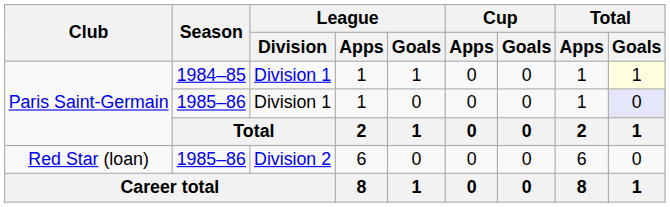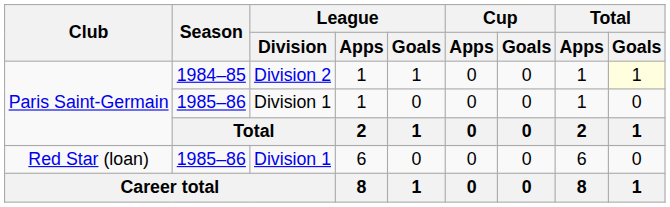Paris Saint-Germain / 1984–85 | League / Division: Division 1 -> Division 2
Paris Saint-Germain / 1985–86 | Total / Goals: lavender background -> no background
Red Star (loan) | League / Division: Division 2 -> Division 1
